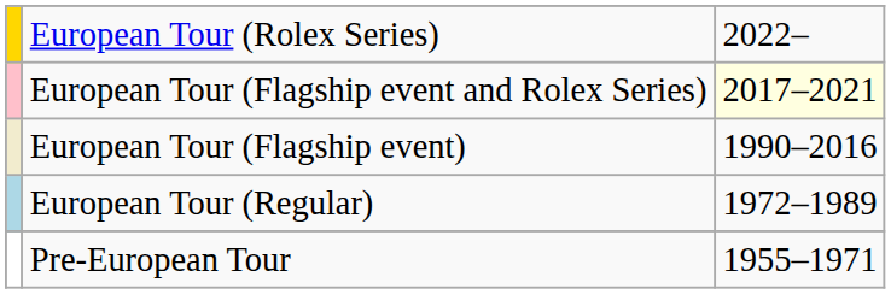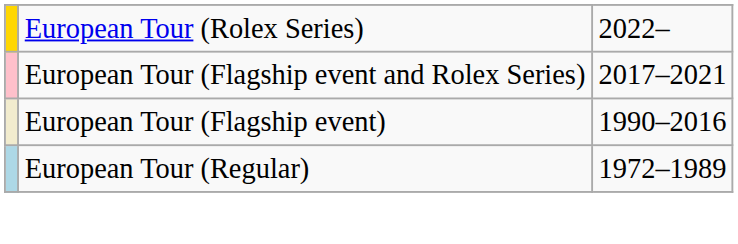European Tour (Flagship event and Rolex Series) | column 3: lightyellow background -> no background
- row: Pre-European Tour | 1955–1971
